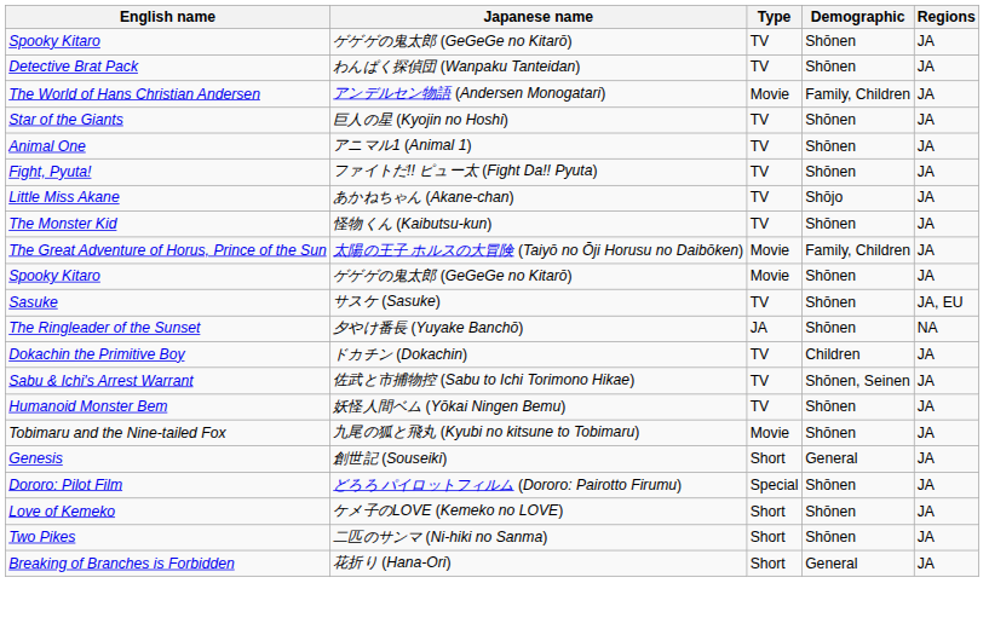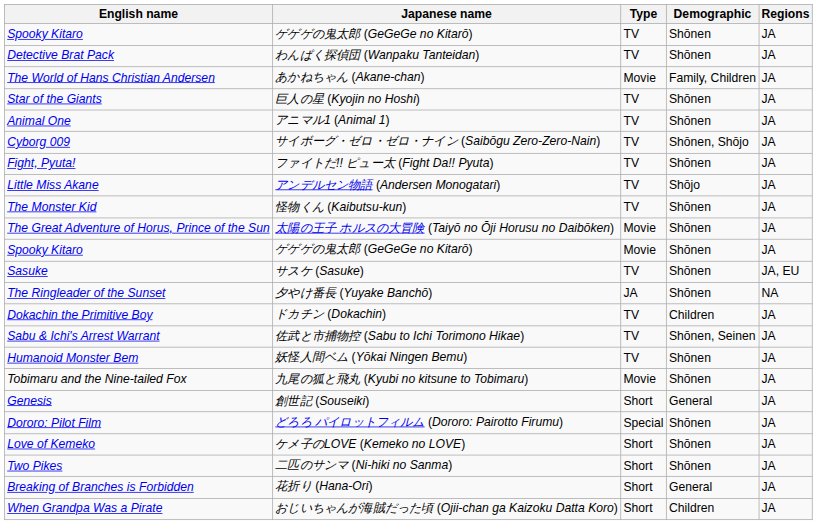The World of Hans Christian Andersen | Japanese name: アンデルセン物語 (Andersen Monogatari) -> あかねちゃん (Akane-chan)
+ row: Cyborg 009 | サイボーグ・ゼロ・ゼロ・ナイン (Saibōgu Zero-Zero-Nain) | TV | Shōnen, Shōjo | JA
Little Miss Akane | Japanese name: あかねちゃん (Akane-chan) -> アンデルセン物語 (Andersen Monogatari)
The Great Adventure of Horus, Prince of the Sun | Demographic: Family, Children -> Shōnen
+ row: When Grandpa Was a Pirate | おじいちゃんが海賊だった頃 (Ojii-chan ga Kaizoku Datta Koro) | Short | Children | JA
